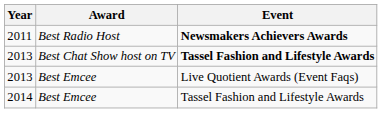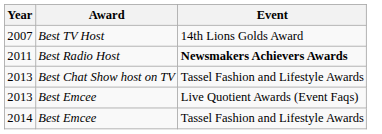+ row: 2007 | Best TV Host | 14th Lions Golds Award
2013 / Best Chat Show host on TV | Event: bold -> normal
